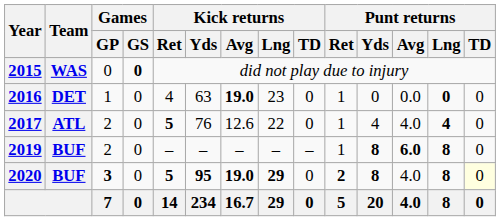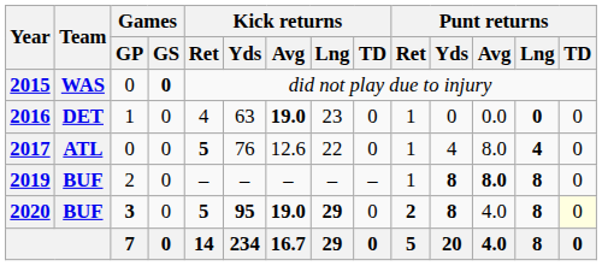2017 | Games / GP: 2 -> 0
2017 | Punt returns / Avg: 4.0 -> 8.0
2019 | Punt returns / Avg: 6.0 -> 8.0
